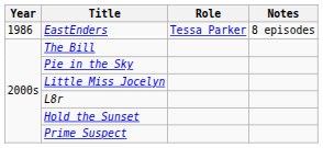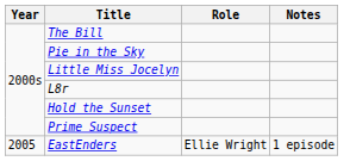- row: 1986 | EastEnders | Tessa Parker | 8 episodes
+ row: 2005 | EastEnders | Ellie Wright | 1 episode
